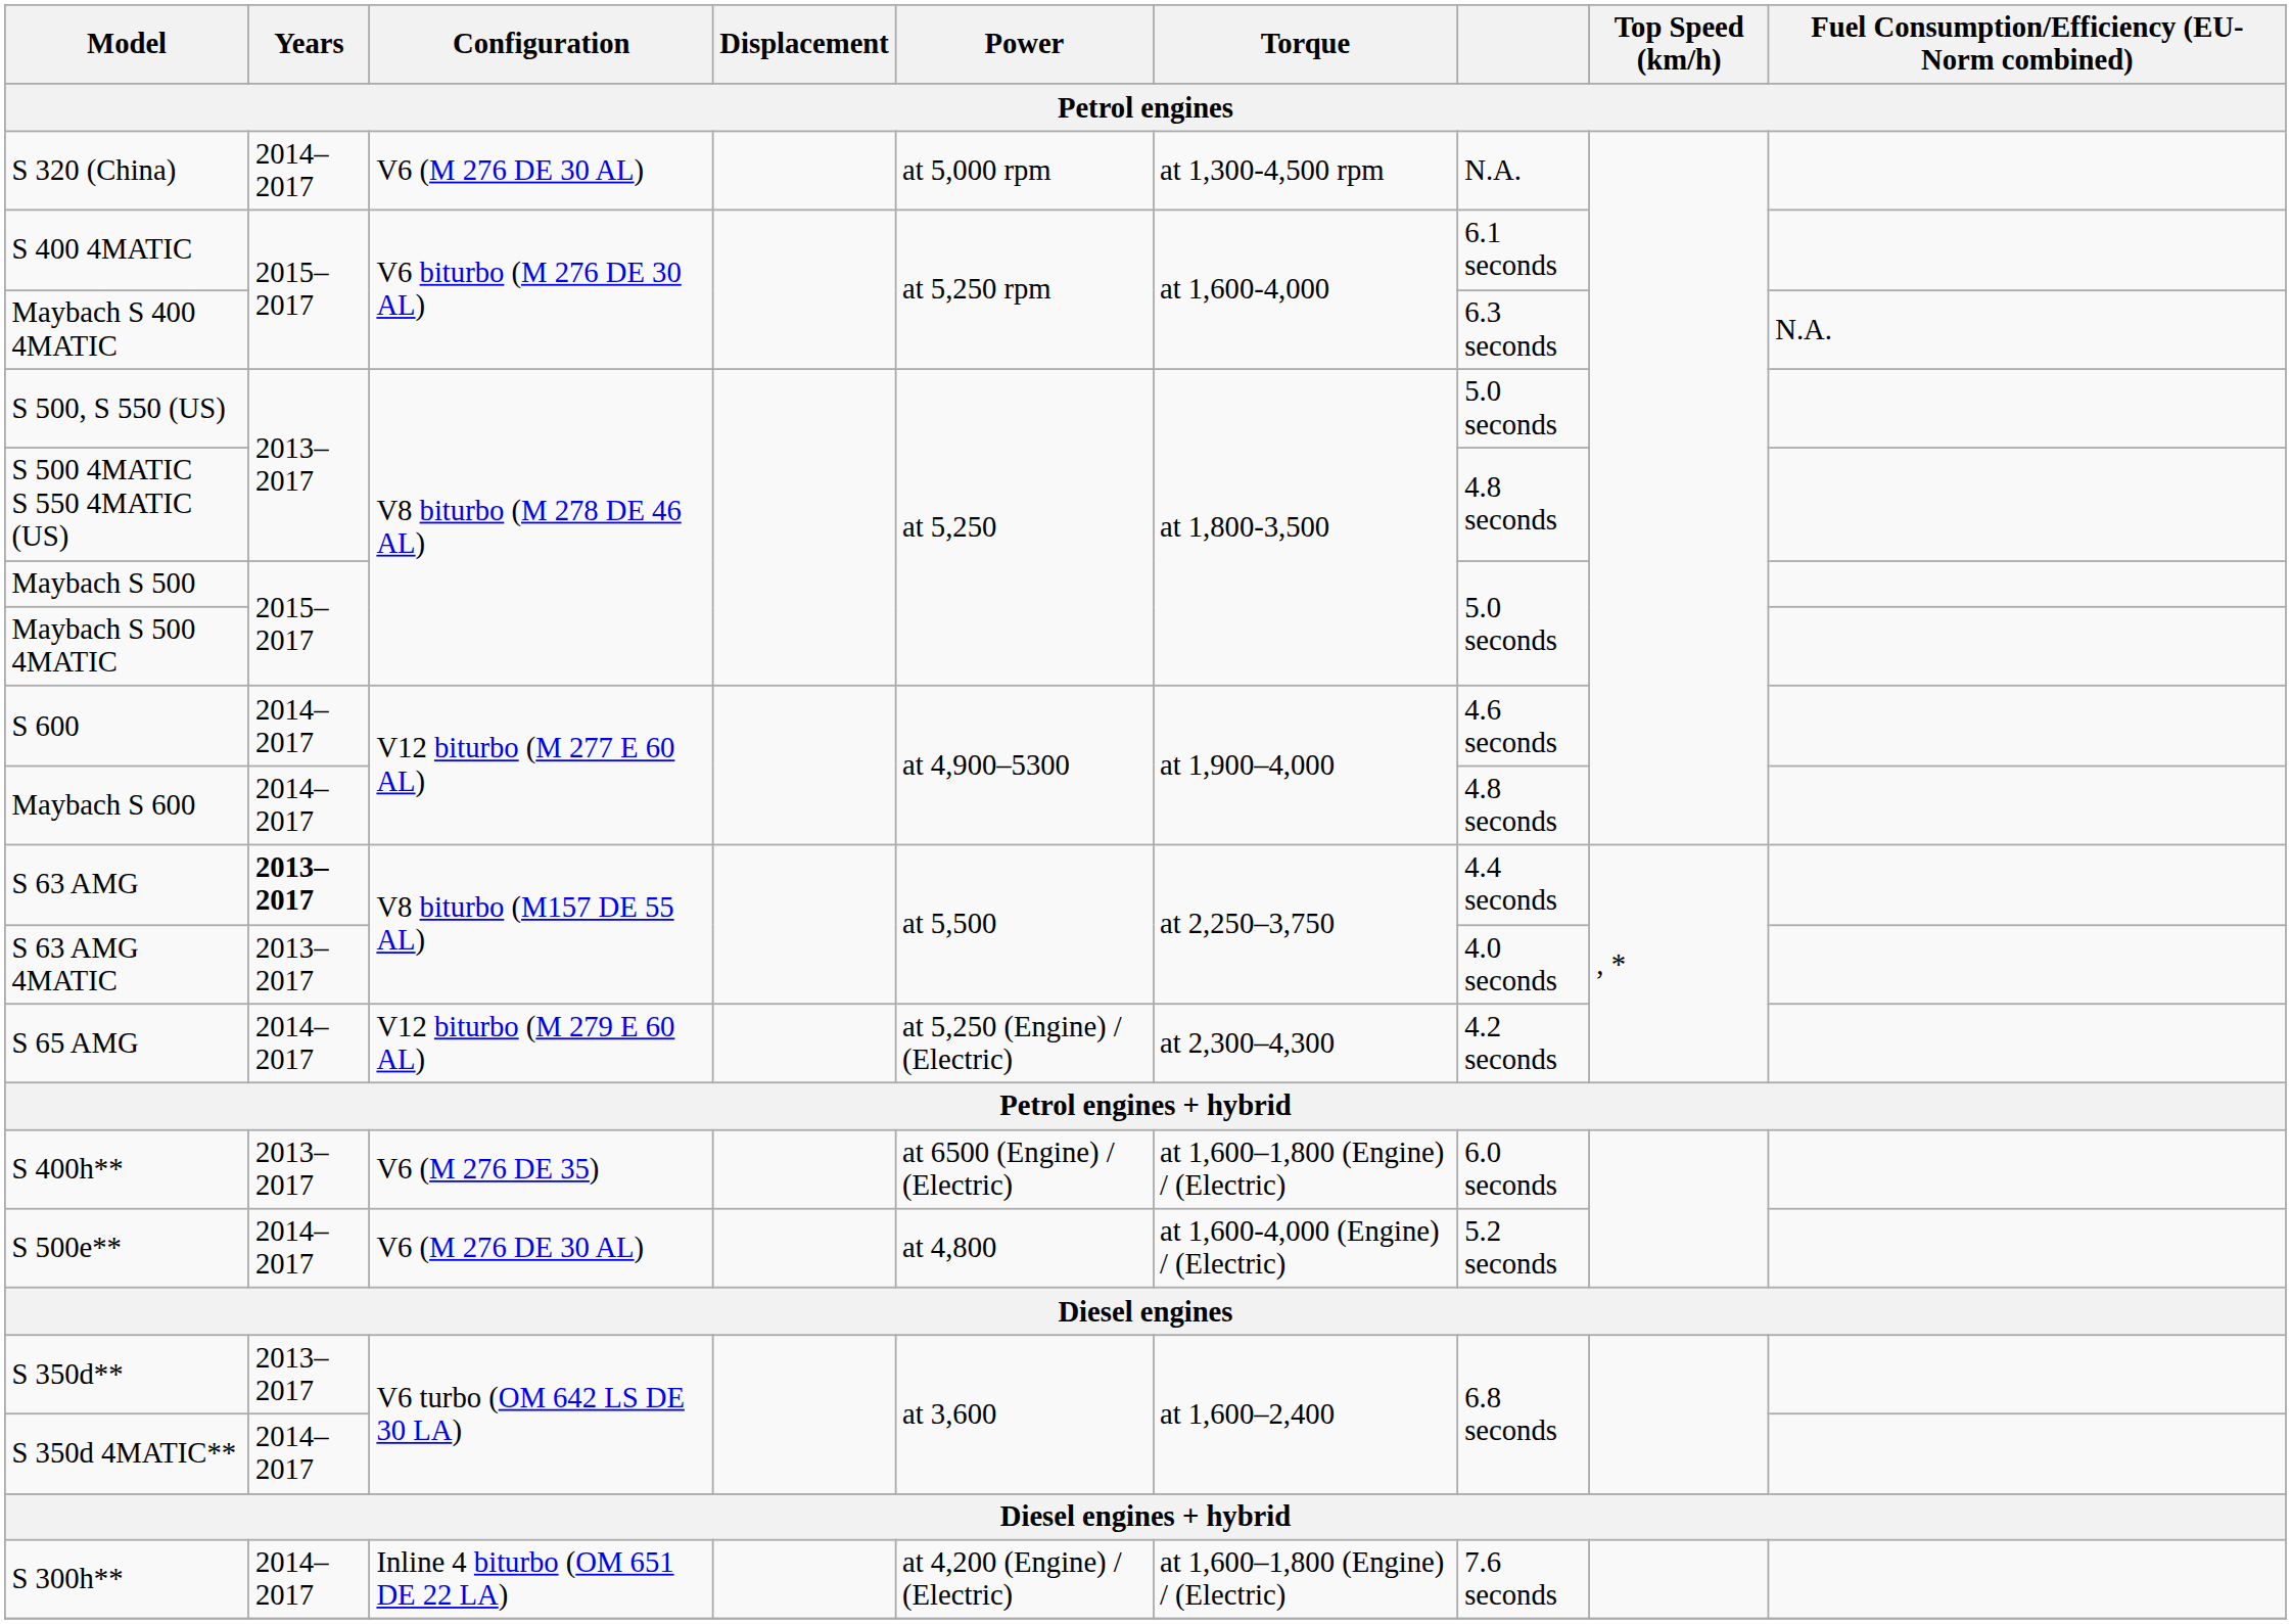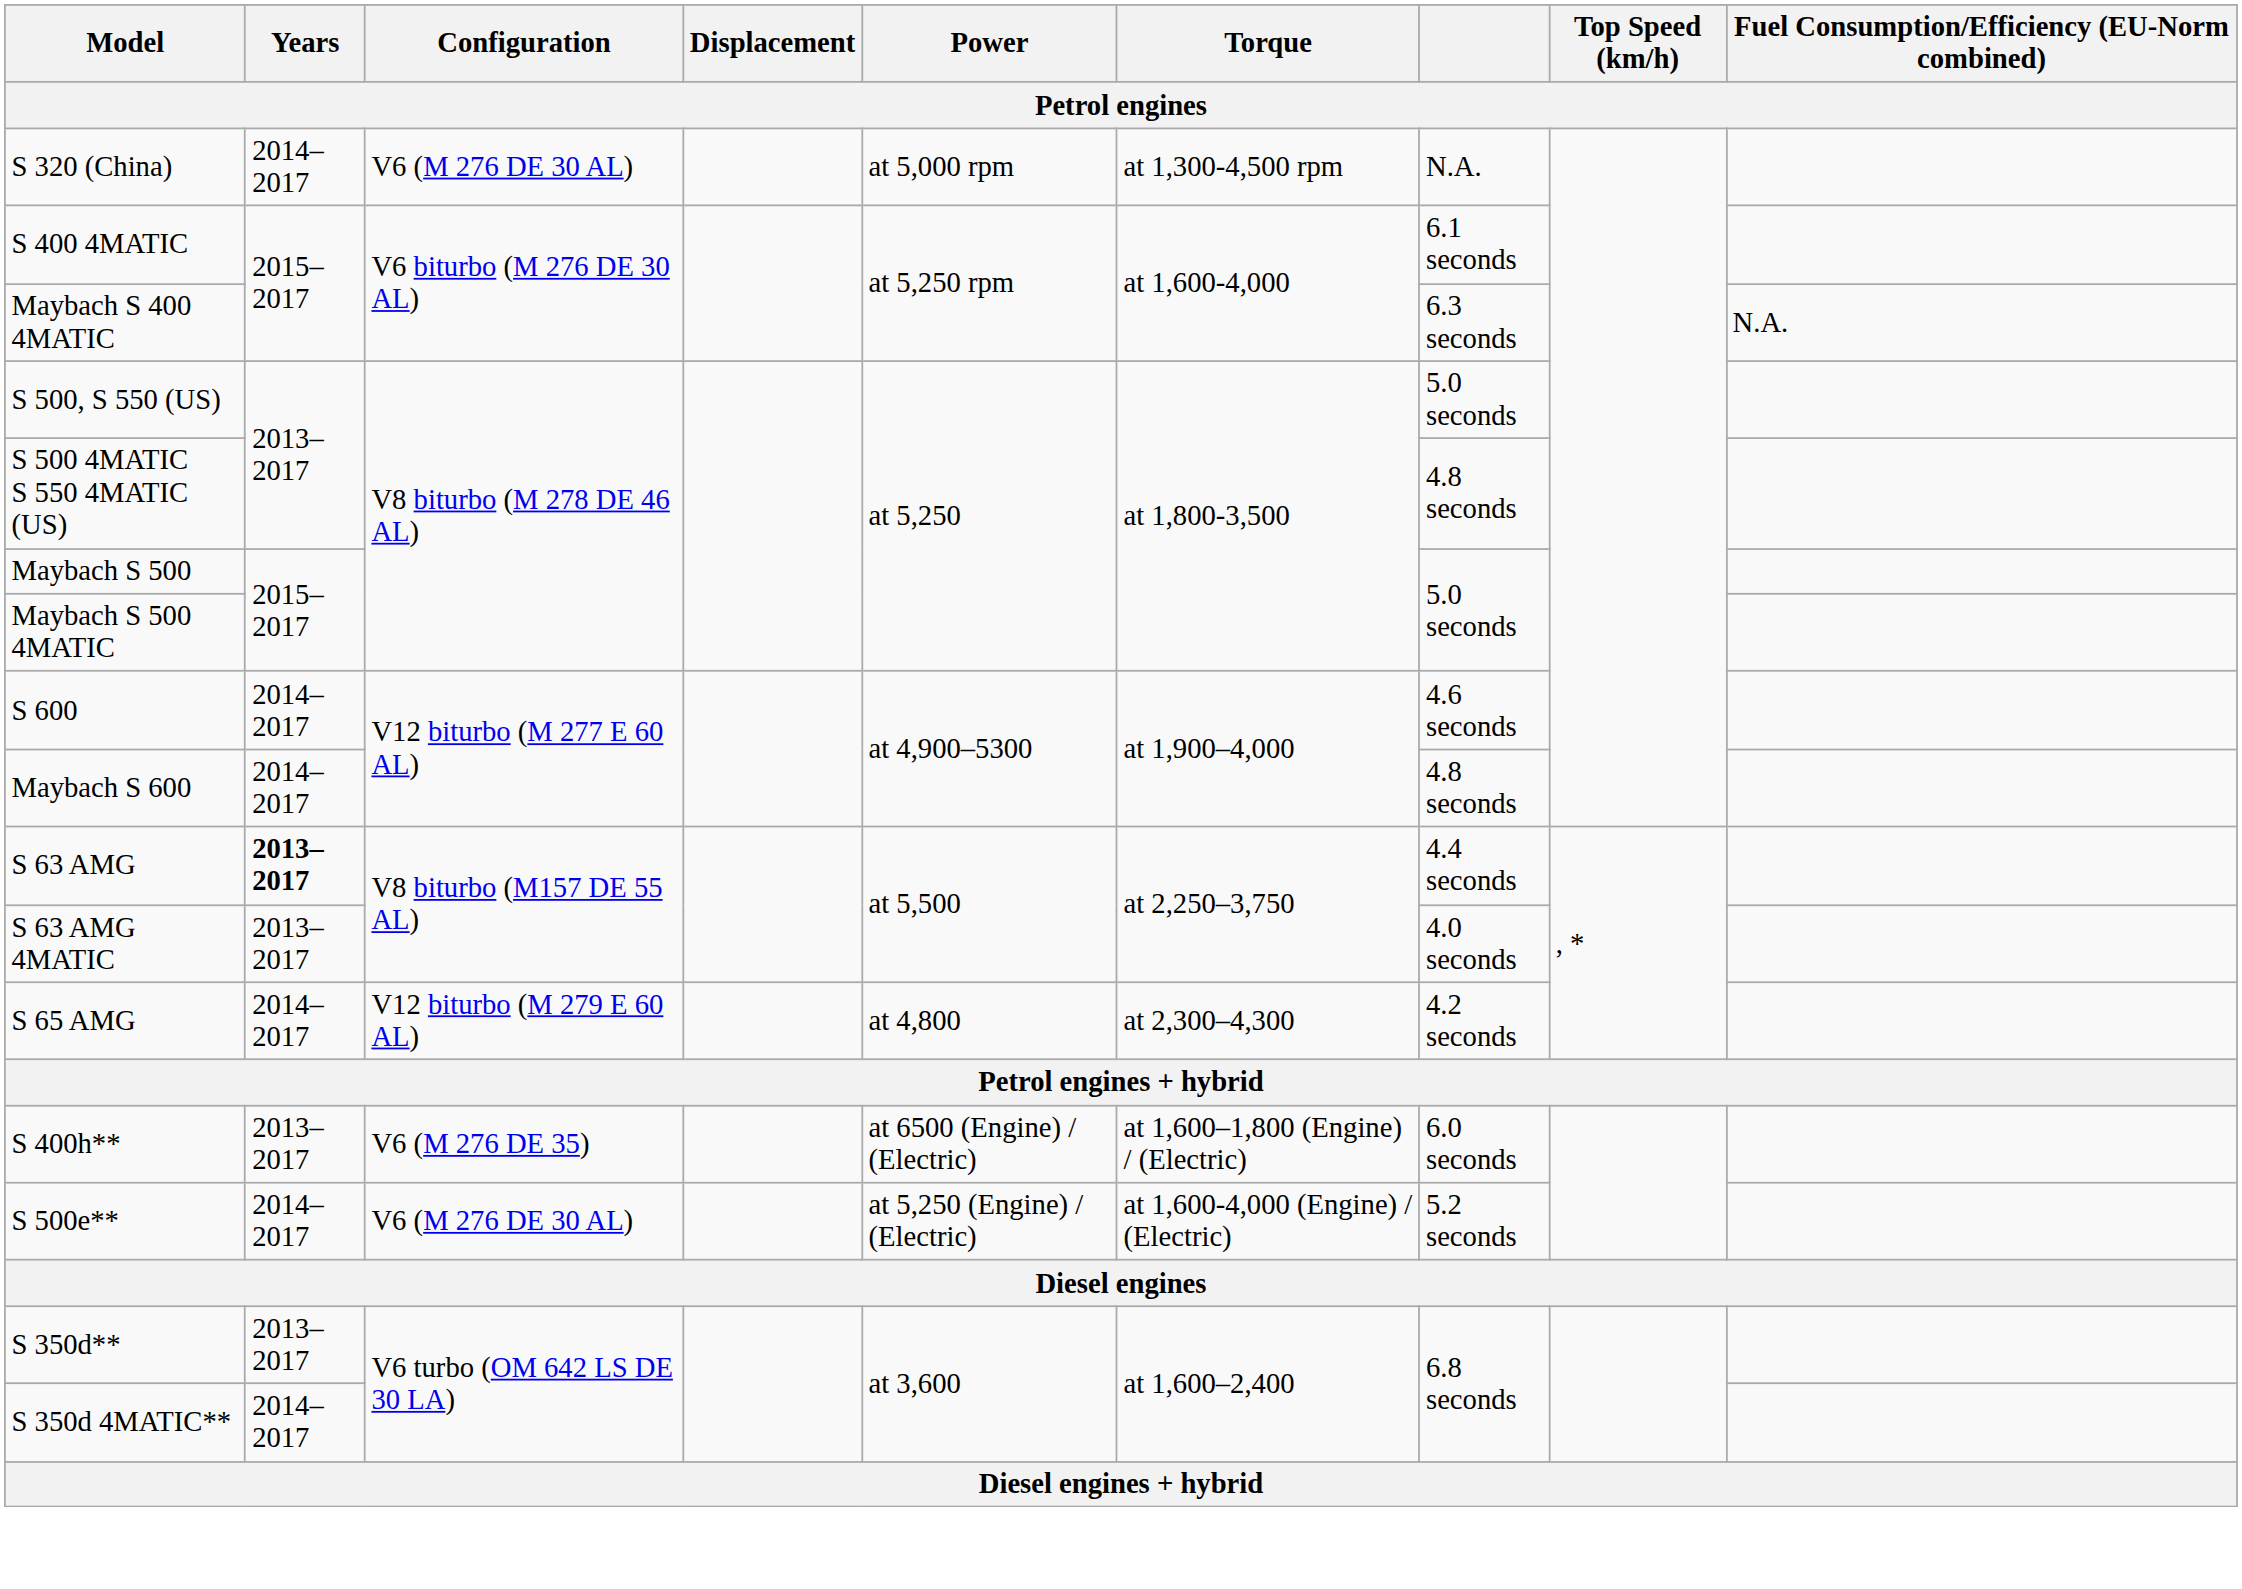S 65 AMG | Power: at 5,250 (Engine) / (Electric) -> at 4,800
S 500e** | Power: at 4,800 -> at 5,250 (Engine) / (Electric)
- row: S 300h** | 2014–2017 | Inline 4 biturbo (OM 651 DE 22 LA) | at 4,200 (Engine) / (Electric) | at 1,600–1,800 (Engine) / (Electric) | 7.6 seconds
